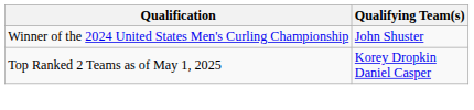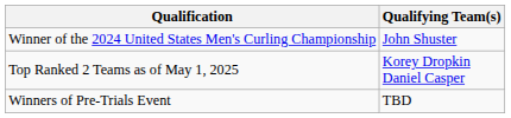+ row: Winners of Pre-Trials Event | TBD
